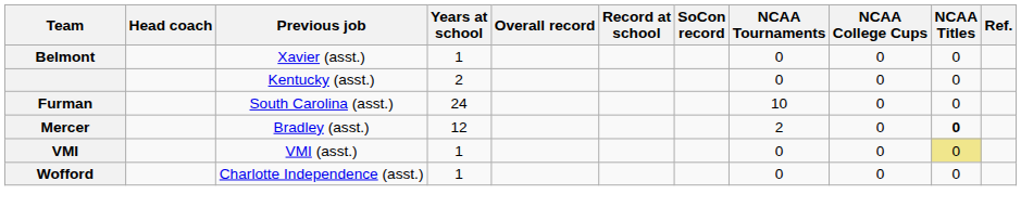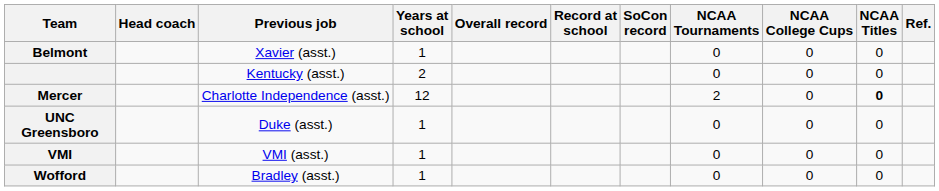- row: Furman | South Carolina (asst.) | 24 | 10 | 0 | 0
Mercer | Previous job: Bradley (asst.) -> Charlotte Independence (asst.)
+ row: UNC Greensboro | Duke (asst.) | 1 | 0 | 0 | 0
VMI | NCAA Titles: khaki background -> no background
Wofford | Previous job: Charlotte Independence (asst.) -> Bradley (asst.)
